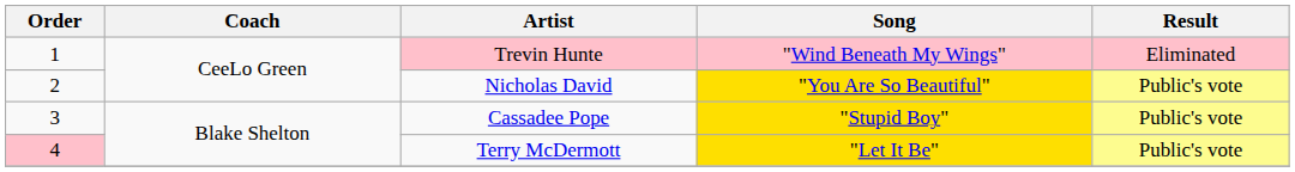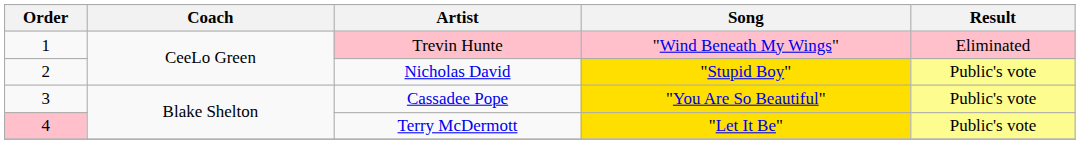Nicholas David | Song: "You Are So Beautiful" -> "Stupid Boy"
Cassadee Pope | Song: "Stupid Boy" -> "You Are So Beautiful"
